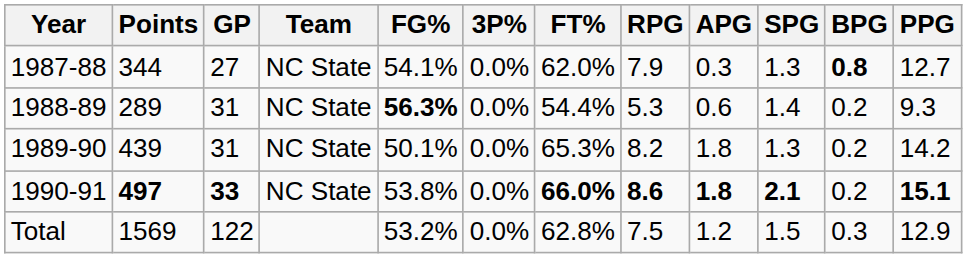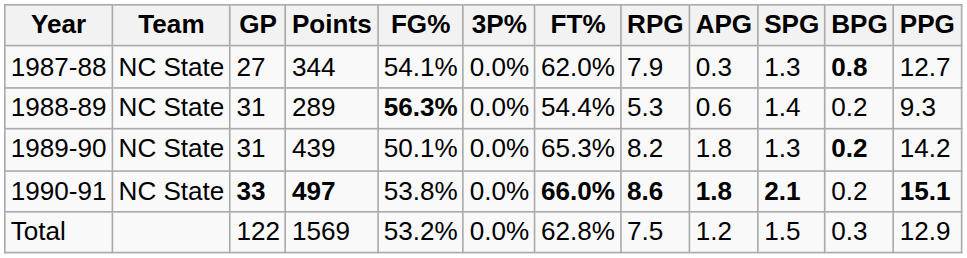columns swapped: Team <-> Points
1989-90 | BPG: normal -> bold
